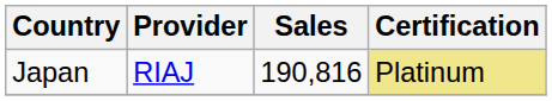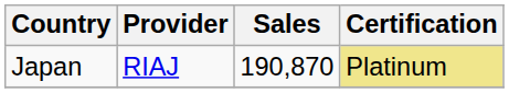Japan | Sales: 190,816 -> 190,870
